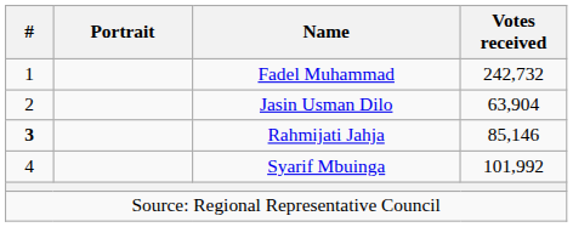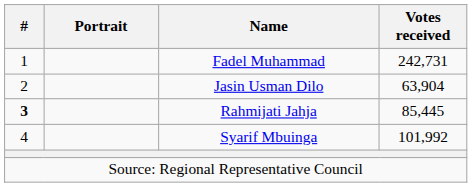Fadel Muhammad | Votes received: 242,732 -> 242,731
Rahmijati Jahja | Votes received: 85,146 -> 85,445
